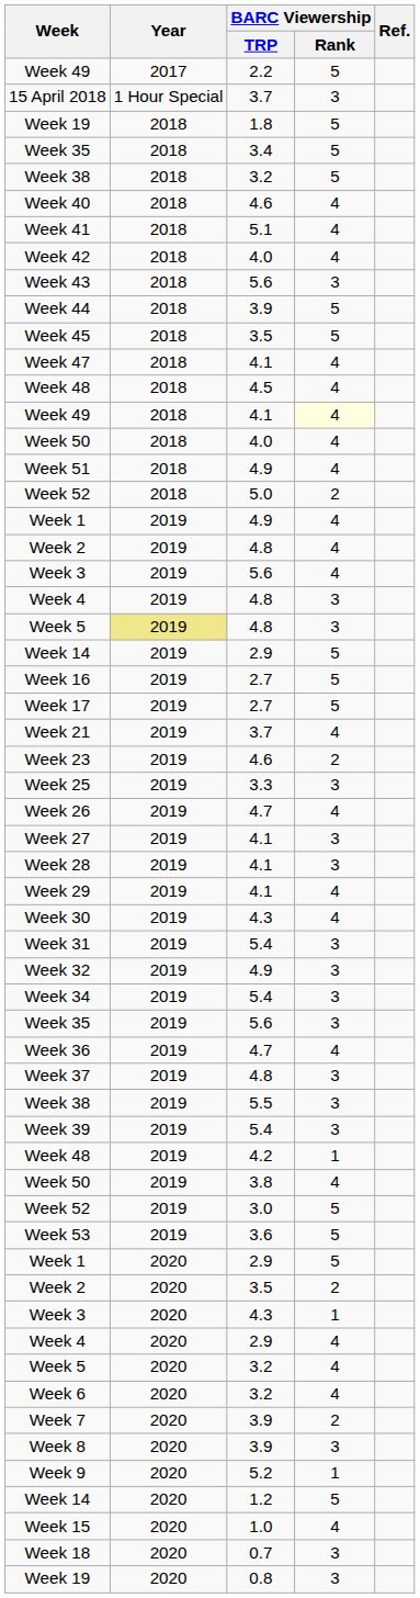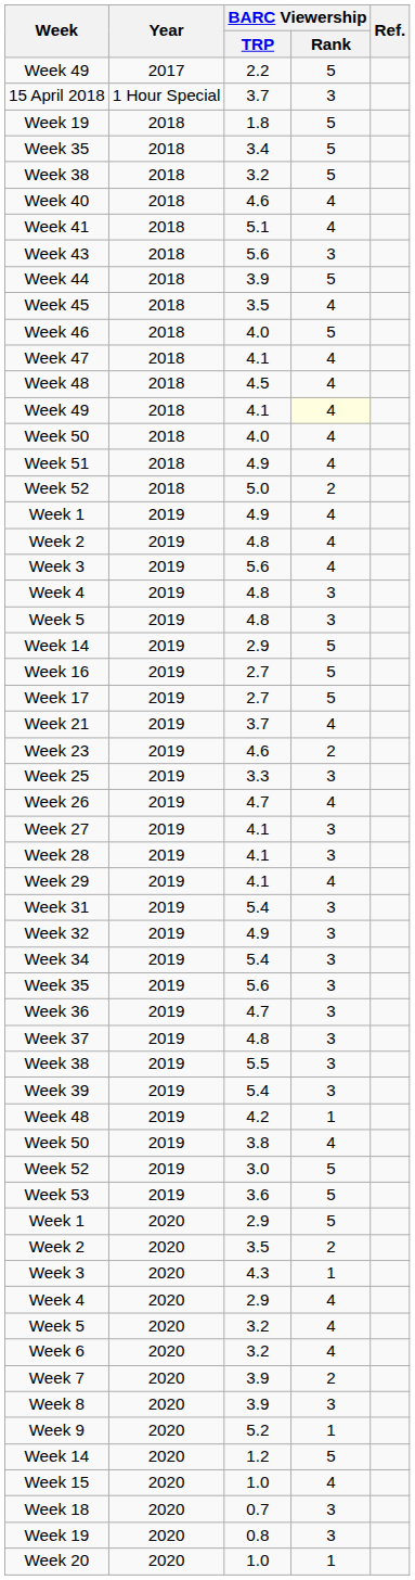- row: Week 42 | 2018 | 4.0 | 4
Week 45 | BARC Viewership / Rank: 5 -> 4
+ row: Week 46 | 2018 | 4.0 | 5
Week 5 / 4.8 | Year: khaki background -> no background
- row: Week 30 | 2019 | 4.3 | 4
Week 36 | BARC Viewership / Rank: 4 -> 3
+ row: Week 20 | 2020 | 1.0 | 1
